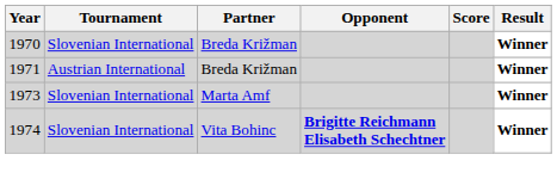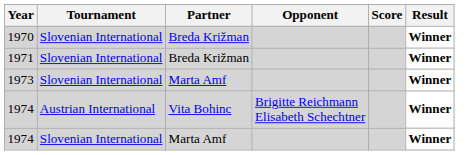1971 | Tournament: Austrian International -> Slovenian International
1974 / Vita Bohinc | Tournament: Slovenian International -> Austrian International
1974 / Vita Bohinc | Opponent: bold -> normal
+ row: 1974 | Slovenian International | Marta Amf | Winner
